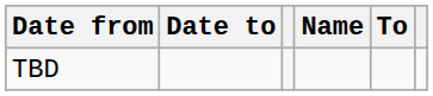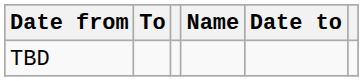columns swapped: Date to <-> To
